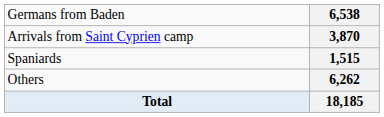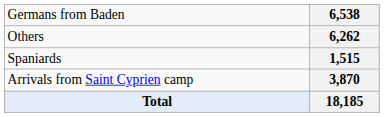rows swapped: 3,870 <-> 6,262
